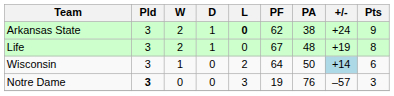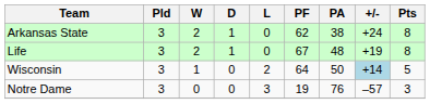Arkansas State | L: bold -> normal
Arkansas State | Pts: 9 -> 8
Wisconsin | Pts: 6 -> 5
Notre Dame | Pld: bold -> normal
